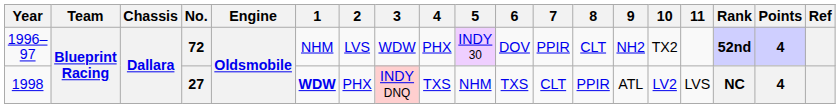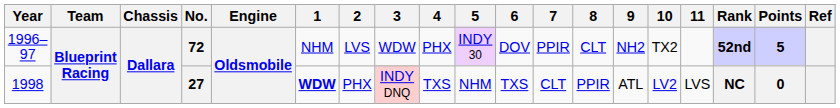72 | Points: 4 -> 5
27 | Points: 4 -> 0
